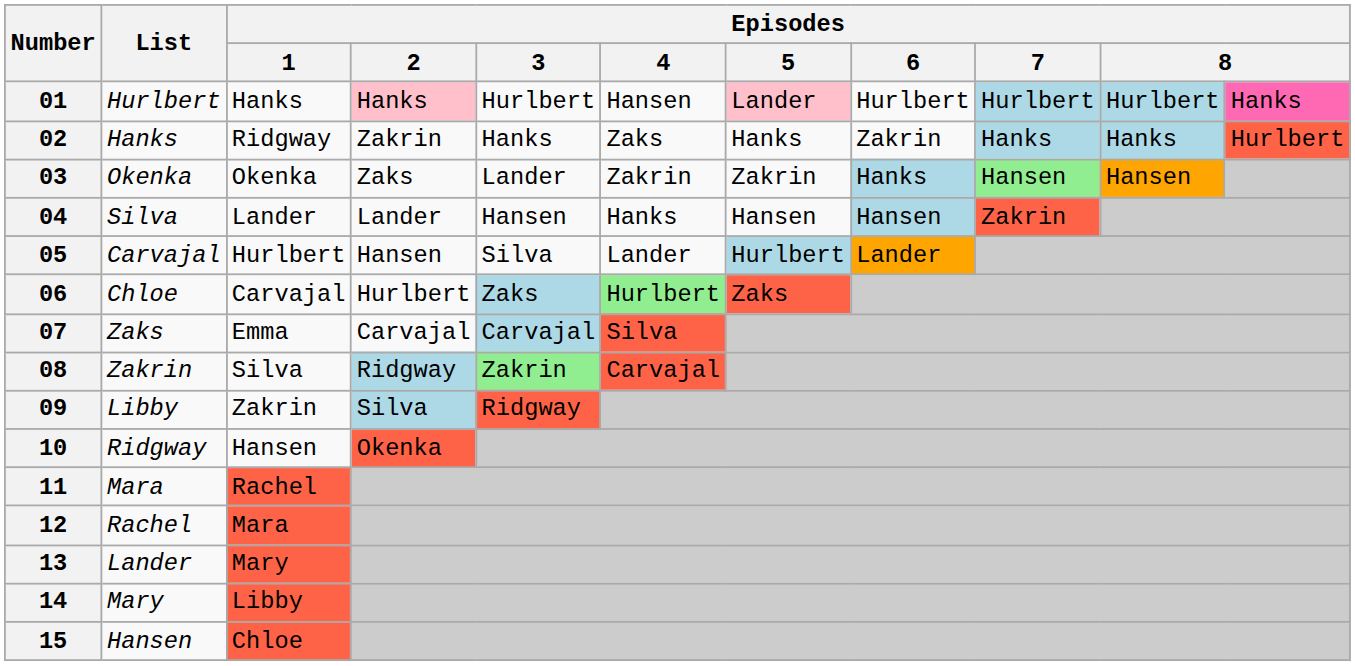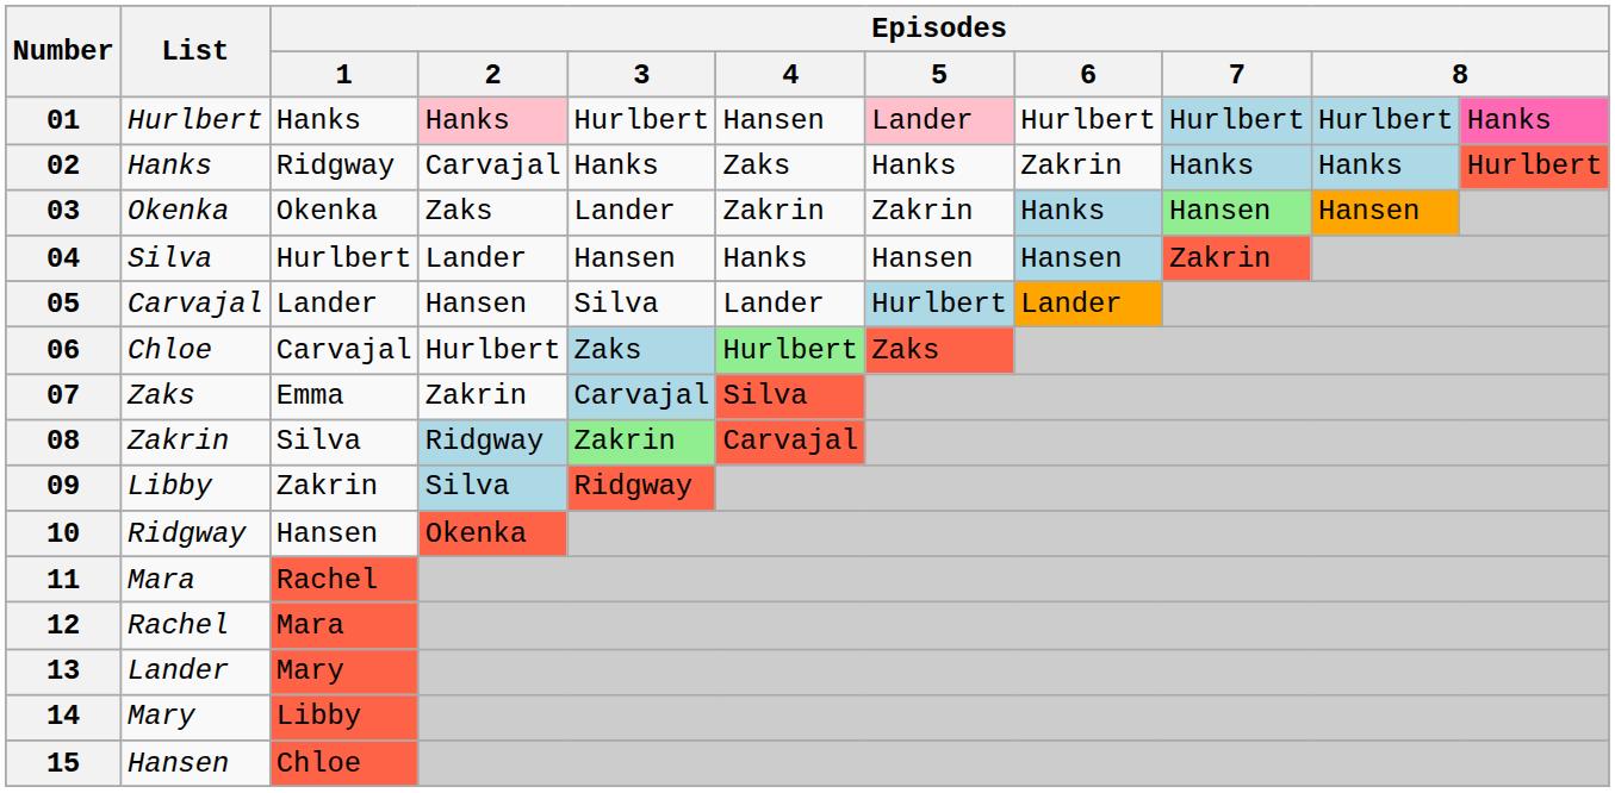02 | Episodes / 2: Zakrin -> Carvajal
04 | Episodes / 1: Lander -> Hurlbert
05 | Episodes / 1: Hurlbert -> Lander
07 | Episodes / 2: Carvajal -> Zakrin
